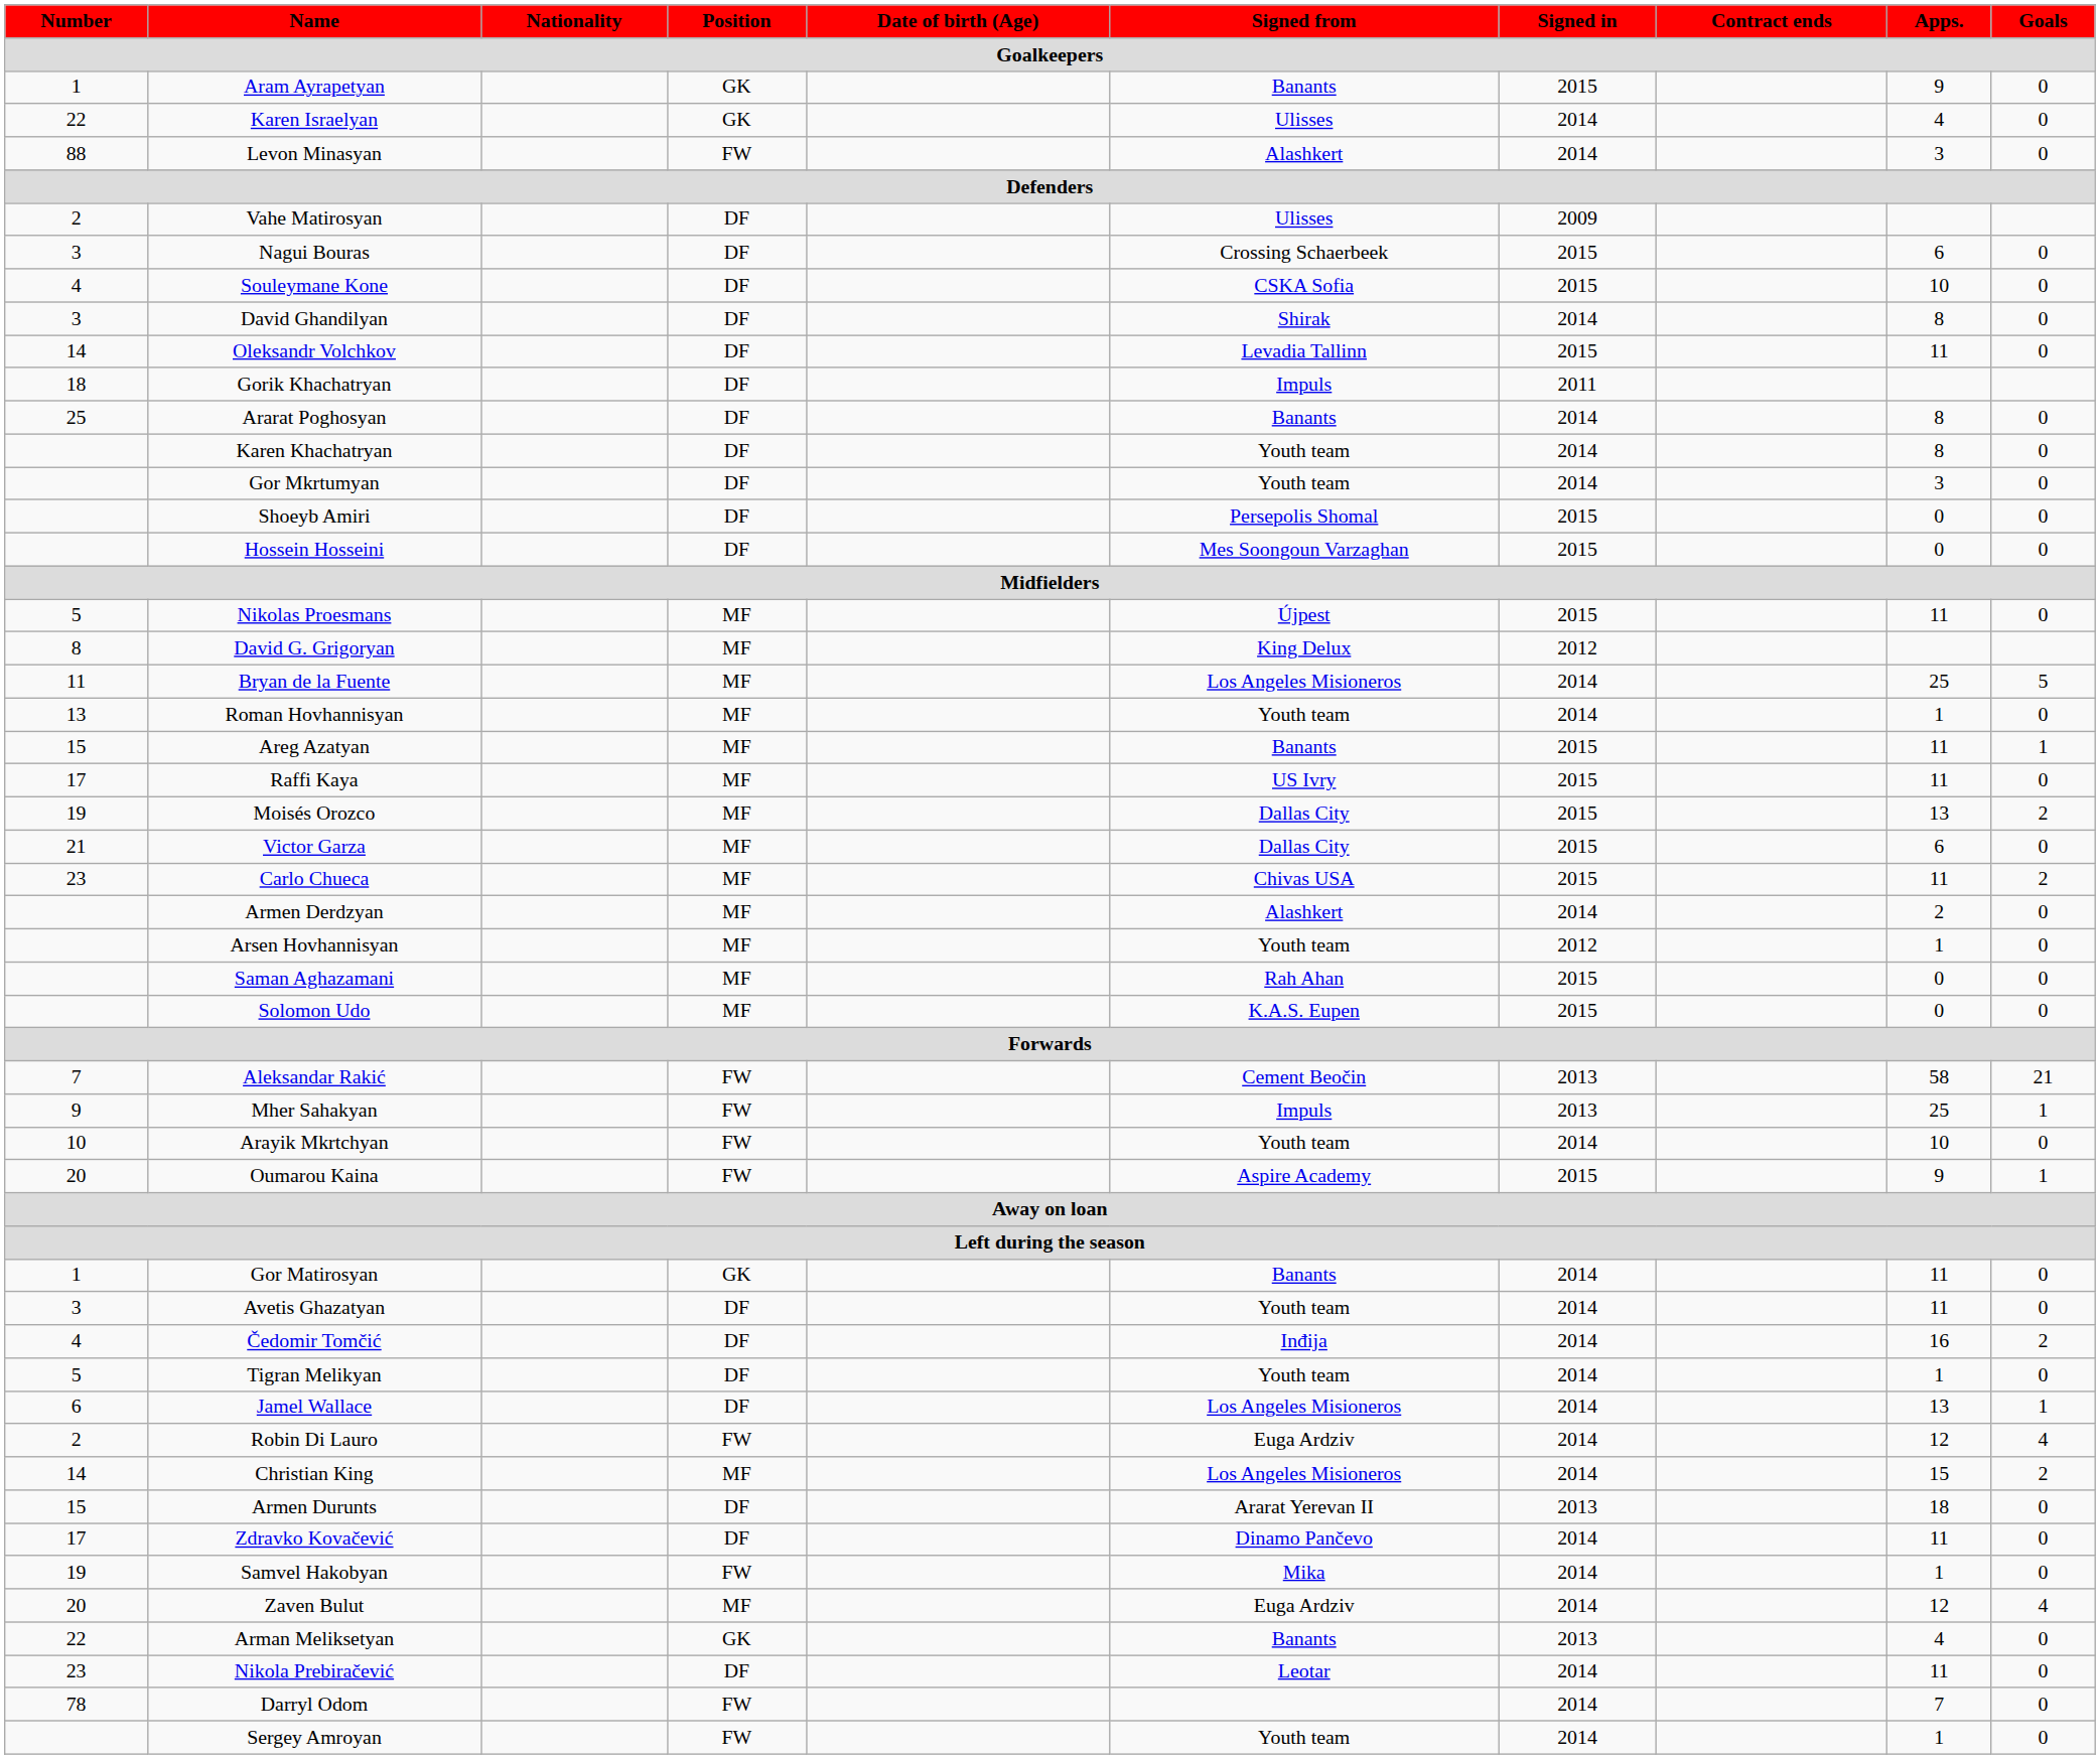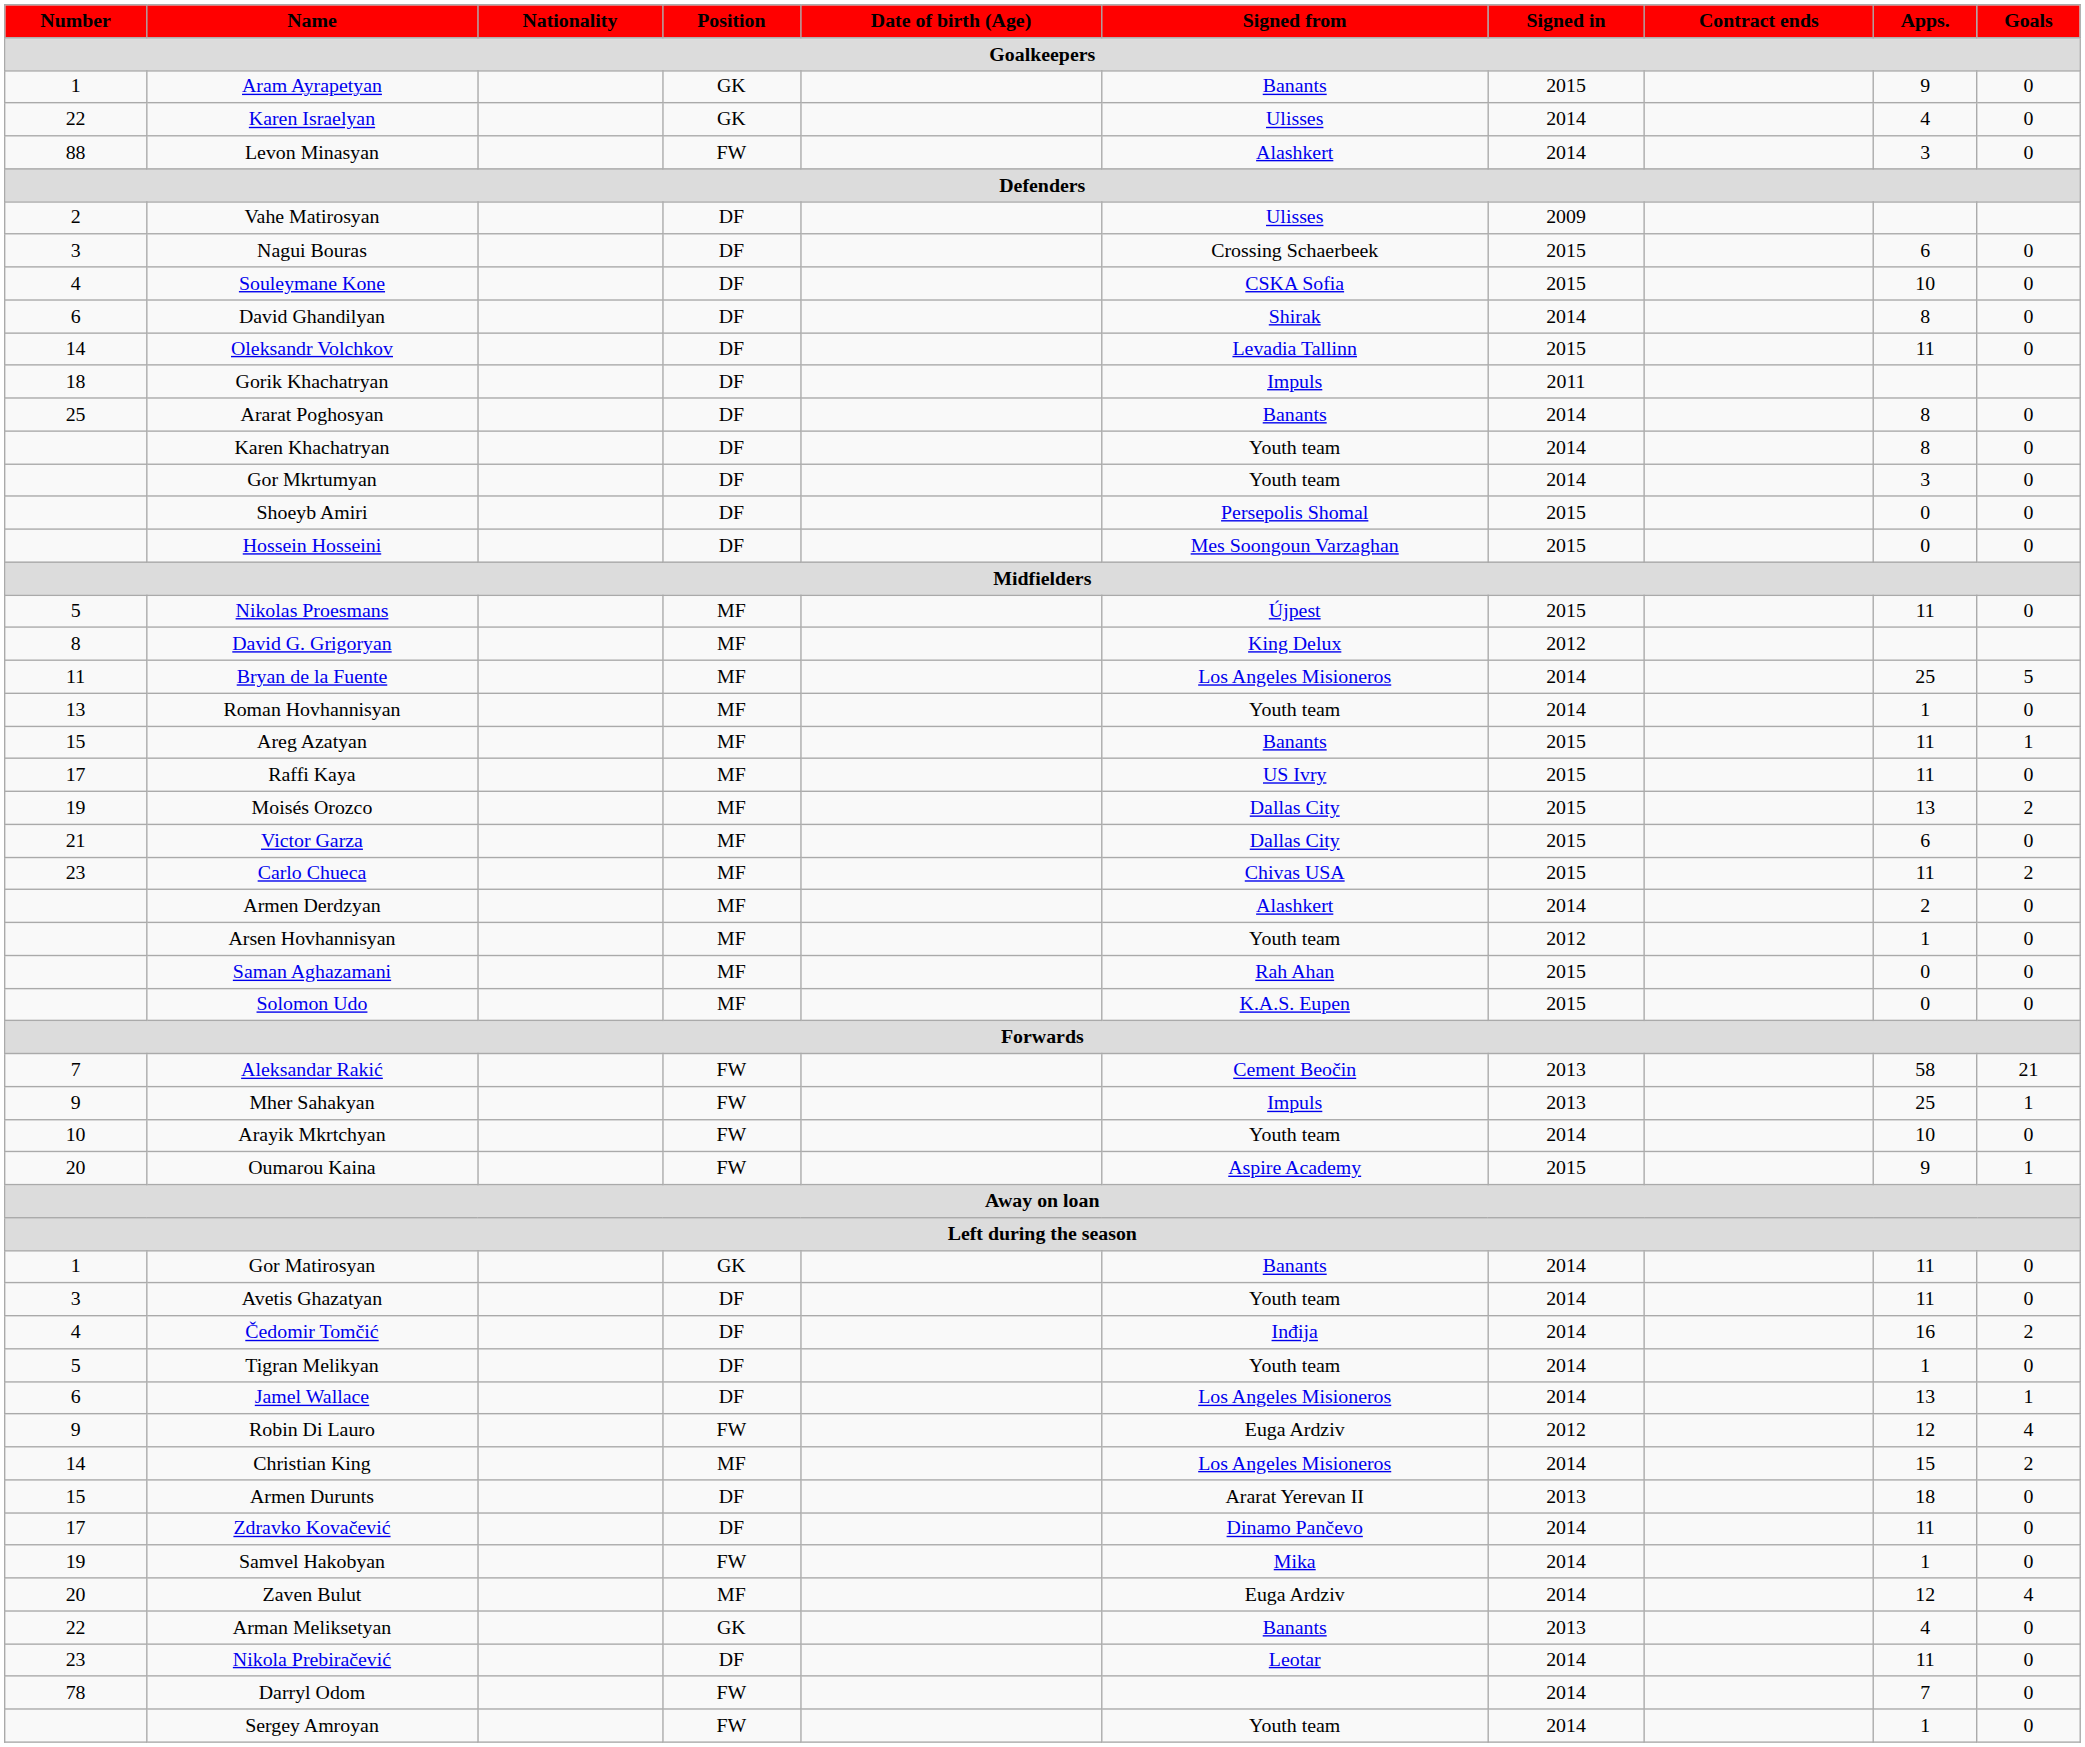David Ghandilyan | Number: 3 -> 6
Robin Di Lauro | Number: 2 -> 9
Robin Di Lauro | Signed in: 2014 -> 2012
